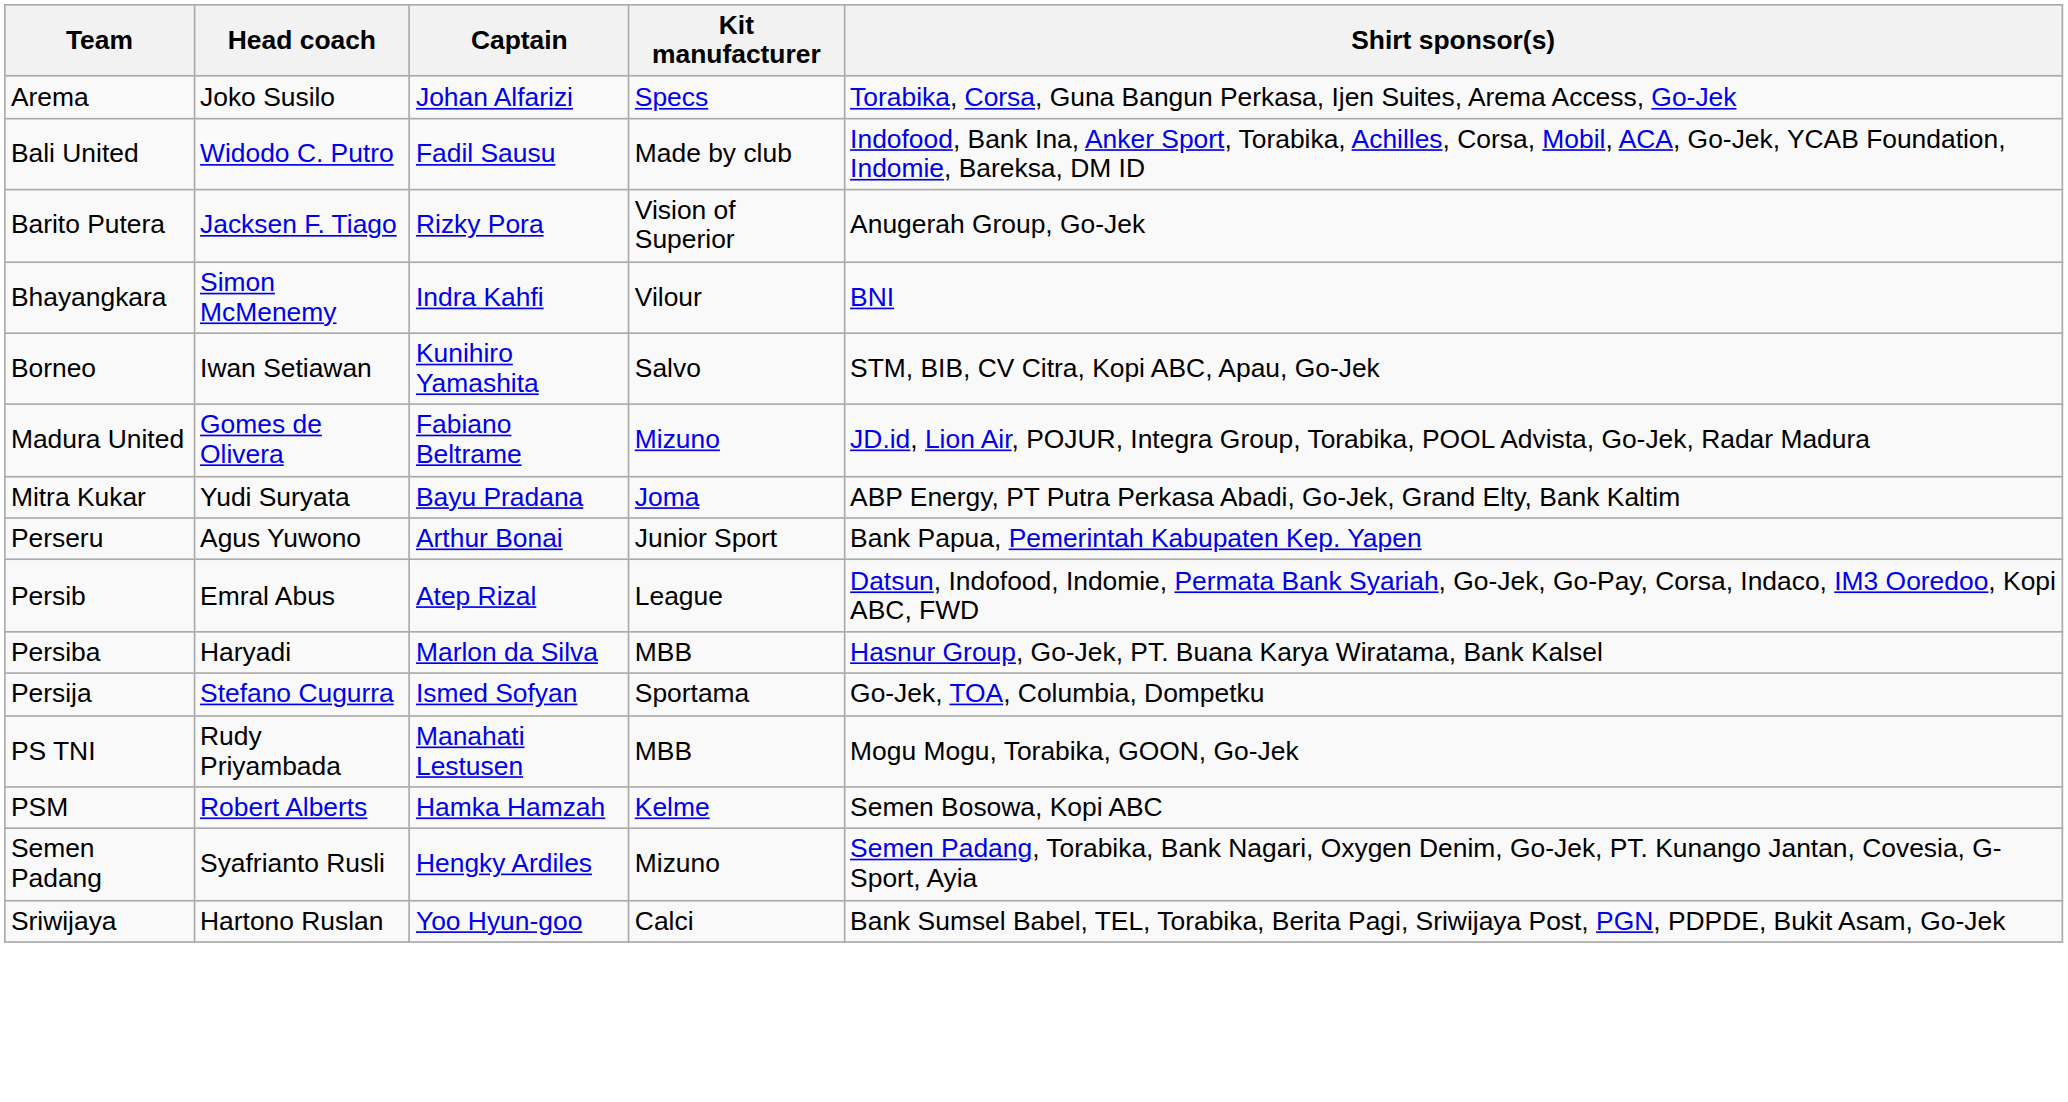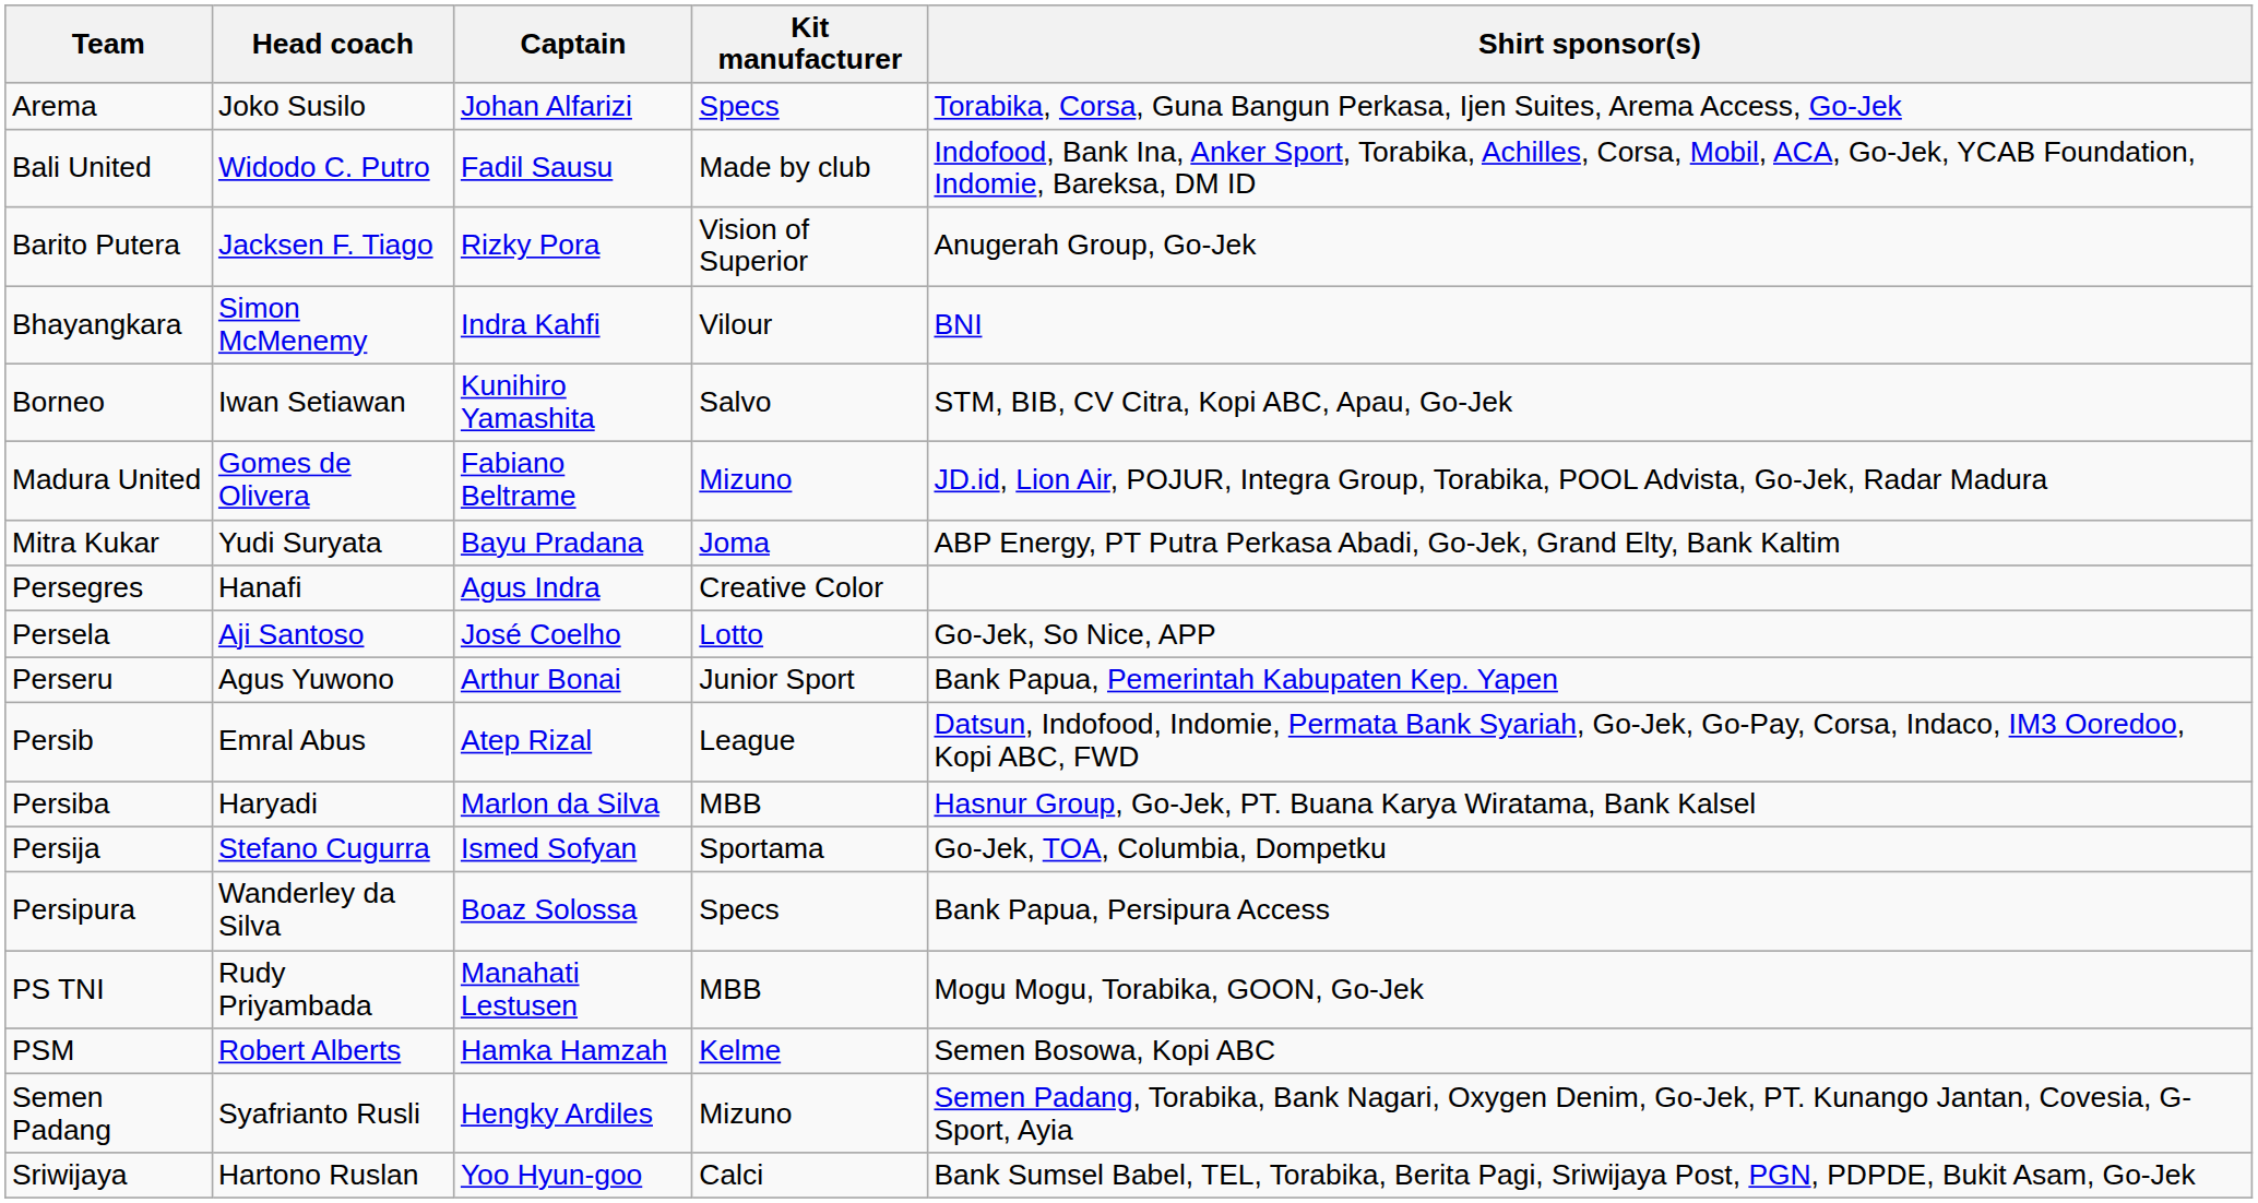+ row: Persegres | Hanafi | Agus Indra | Creative Color
+ row: Persela | Aji Santoso | José Coelho | Lotto | Go-Jek, So Nice, APP
+ row: Persipura | Wanderley da Silva | Boaz Solossa | Specs | Bank Papua, Persipura Access
